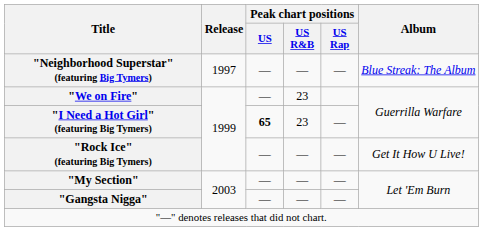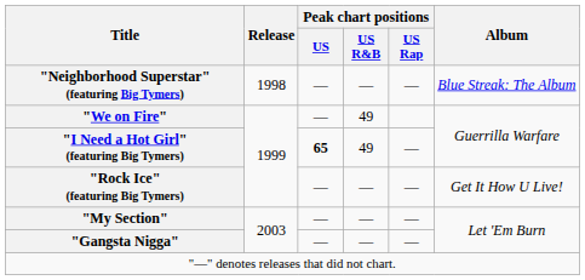"Neighborhood Superstar" (featuring Big Tymers) | Release: 1997 -> 1998
"We on Fire" | Peak chart positions / US R&B: 23 -> 49
"I Need a Hot Girl" (featuring Big Tymers) | Peak chart positions / US R&B: 23 -> 49
